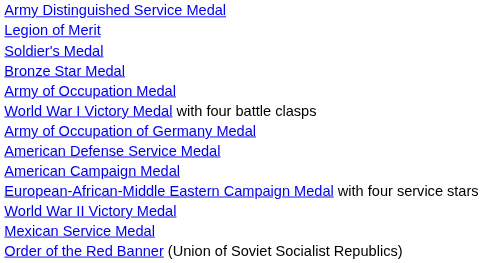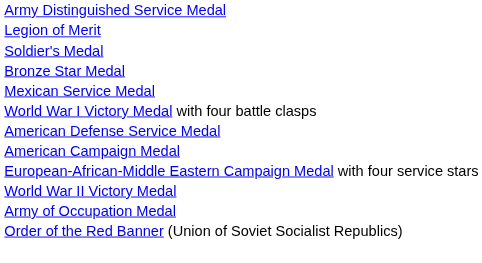rows swapped: Mexican Service Medal <-> Army of Occupation Medal
- row: Army of Occupation of Germany Medal
